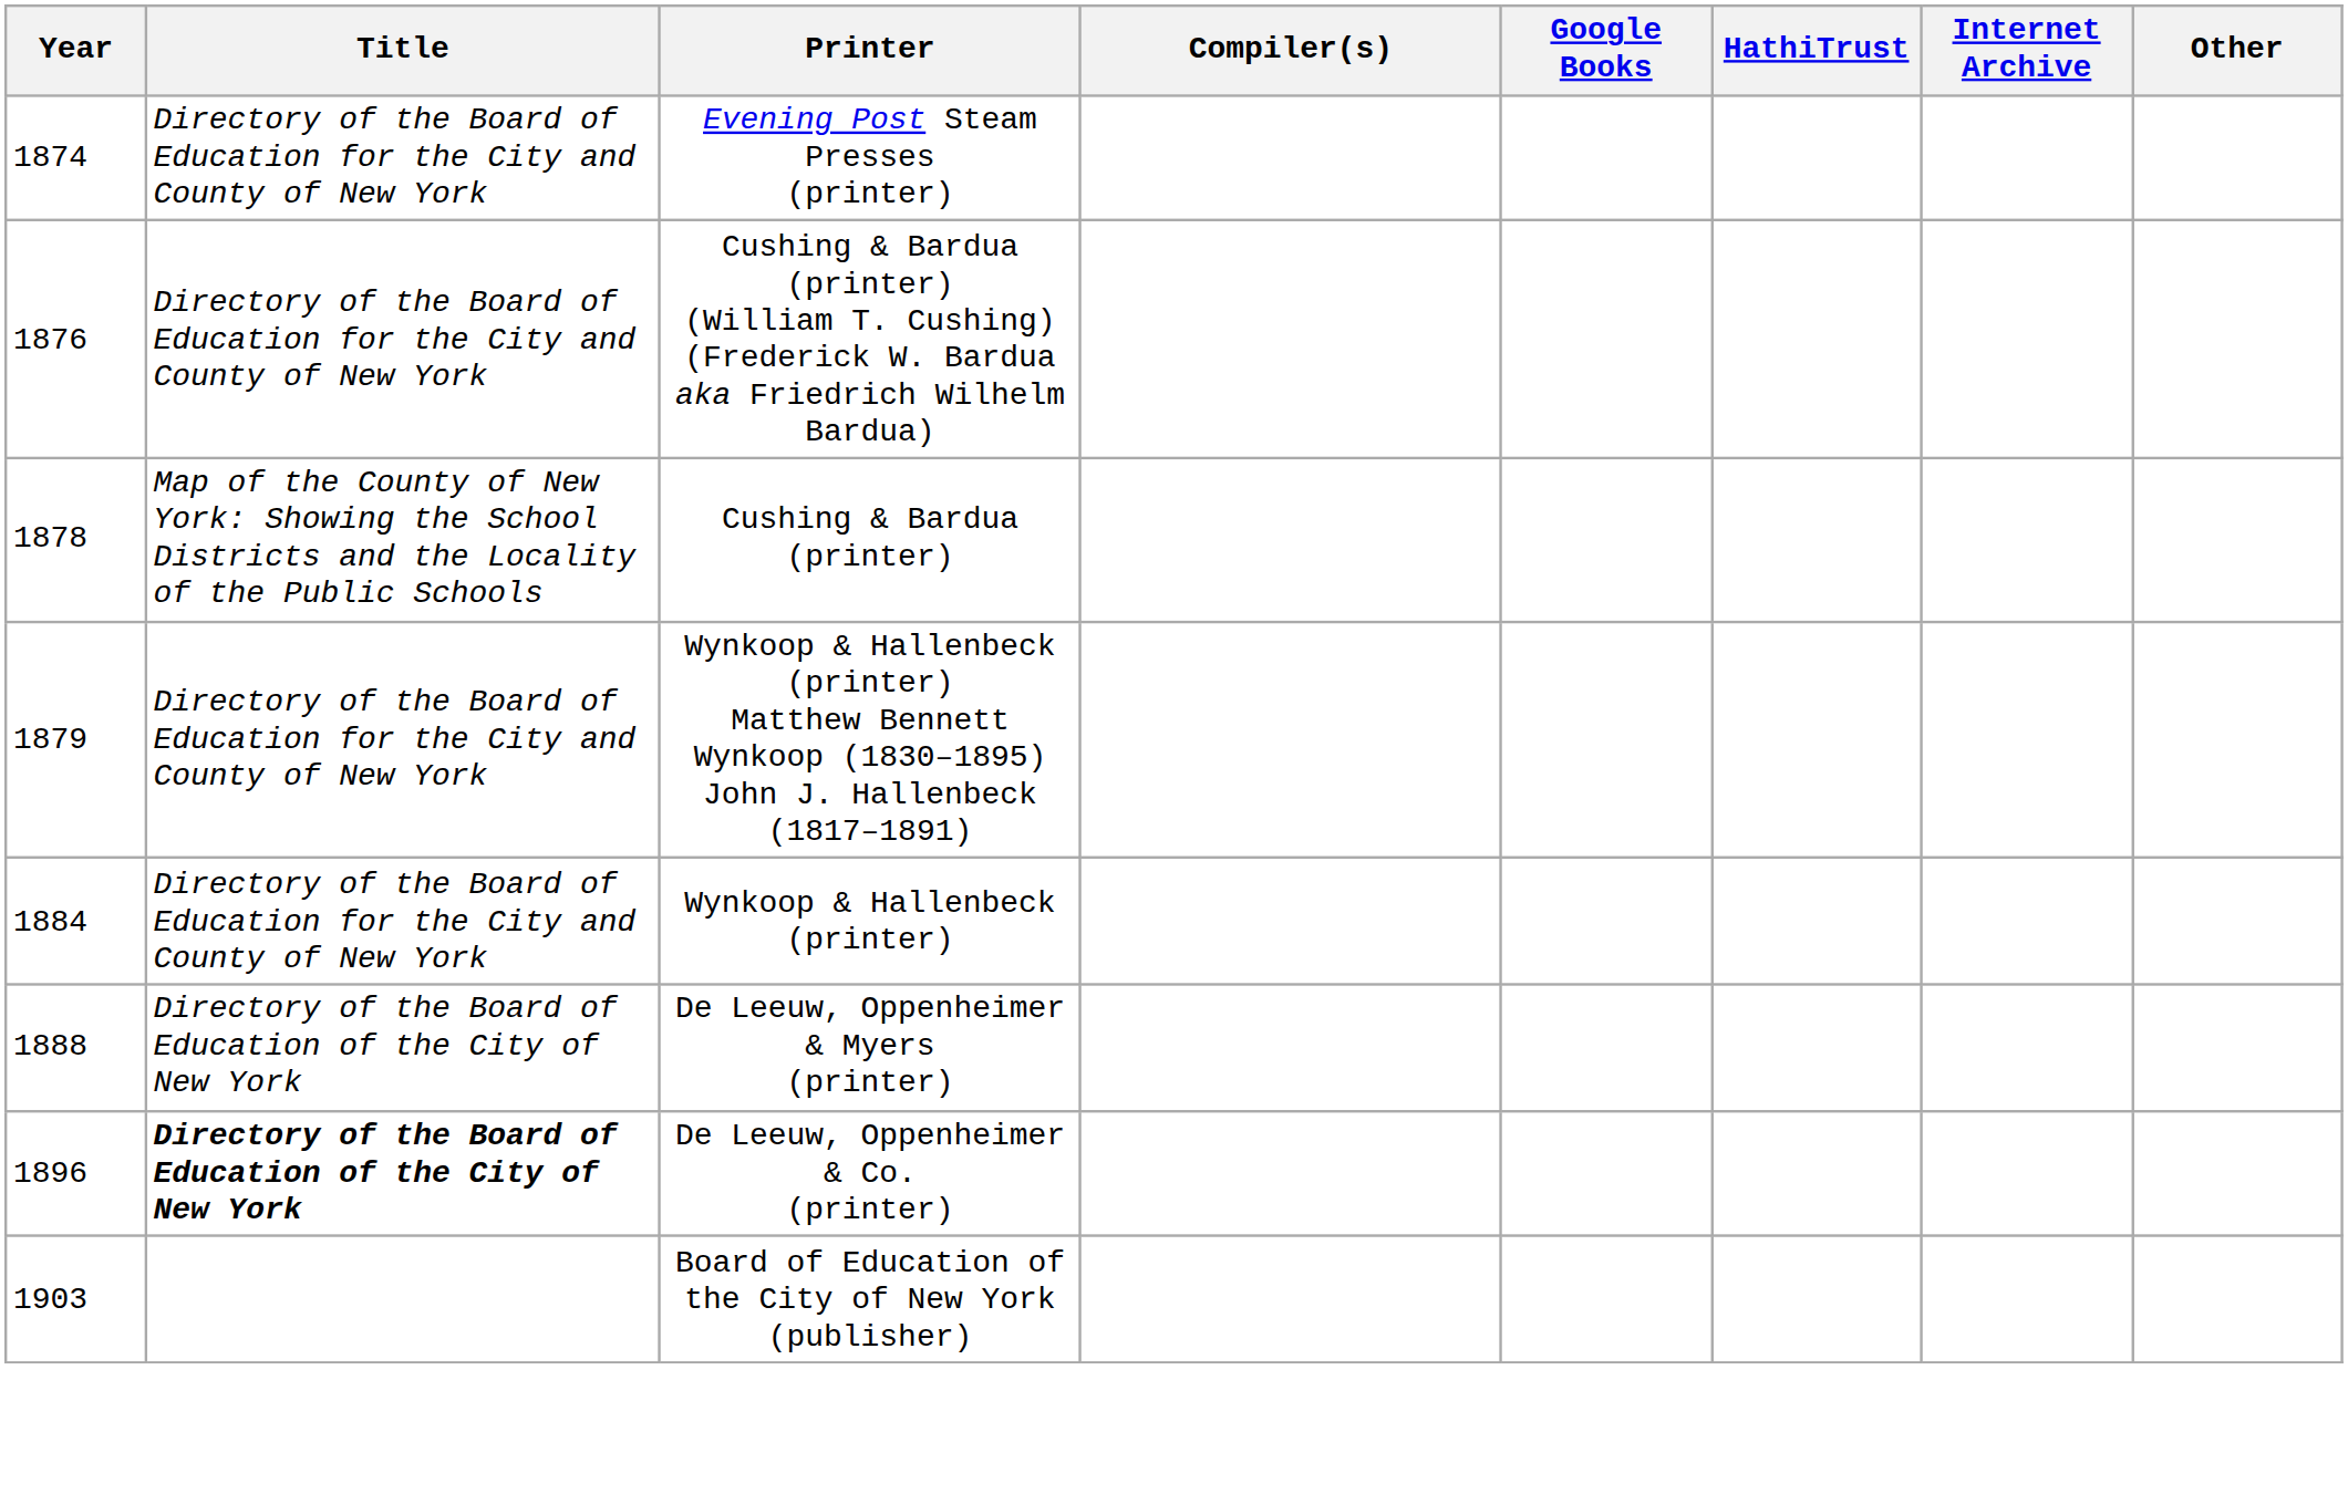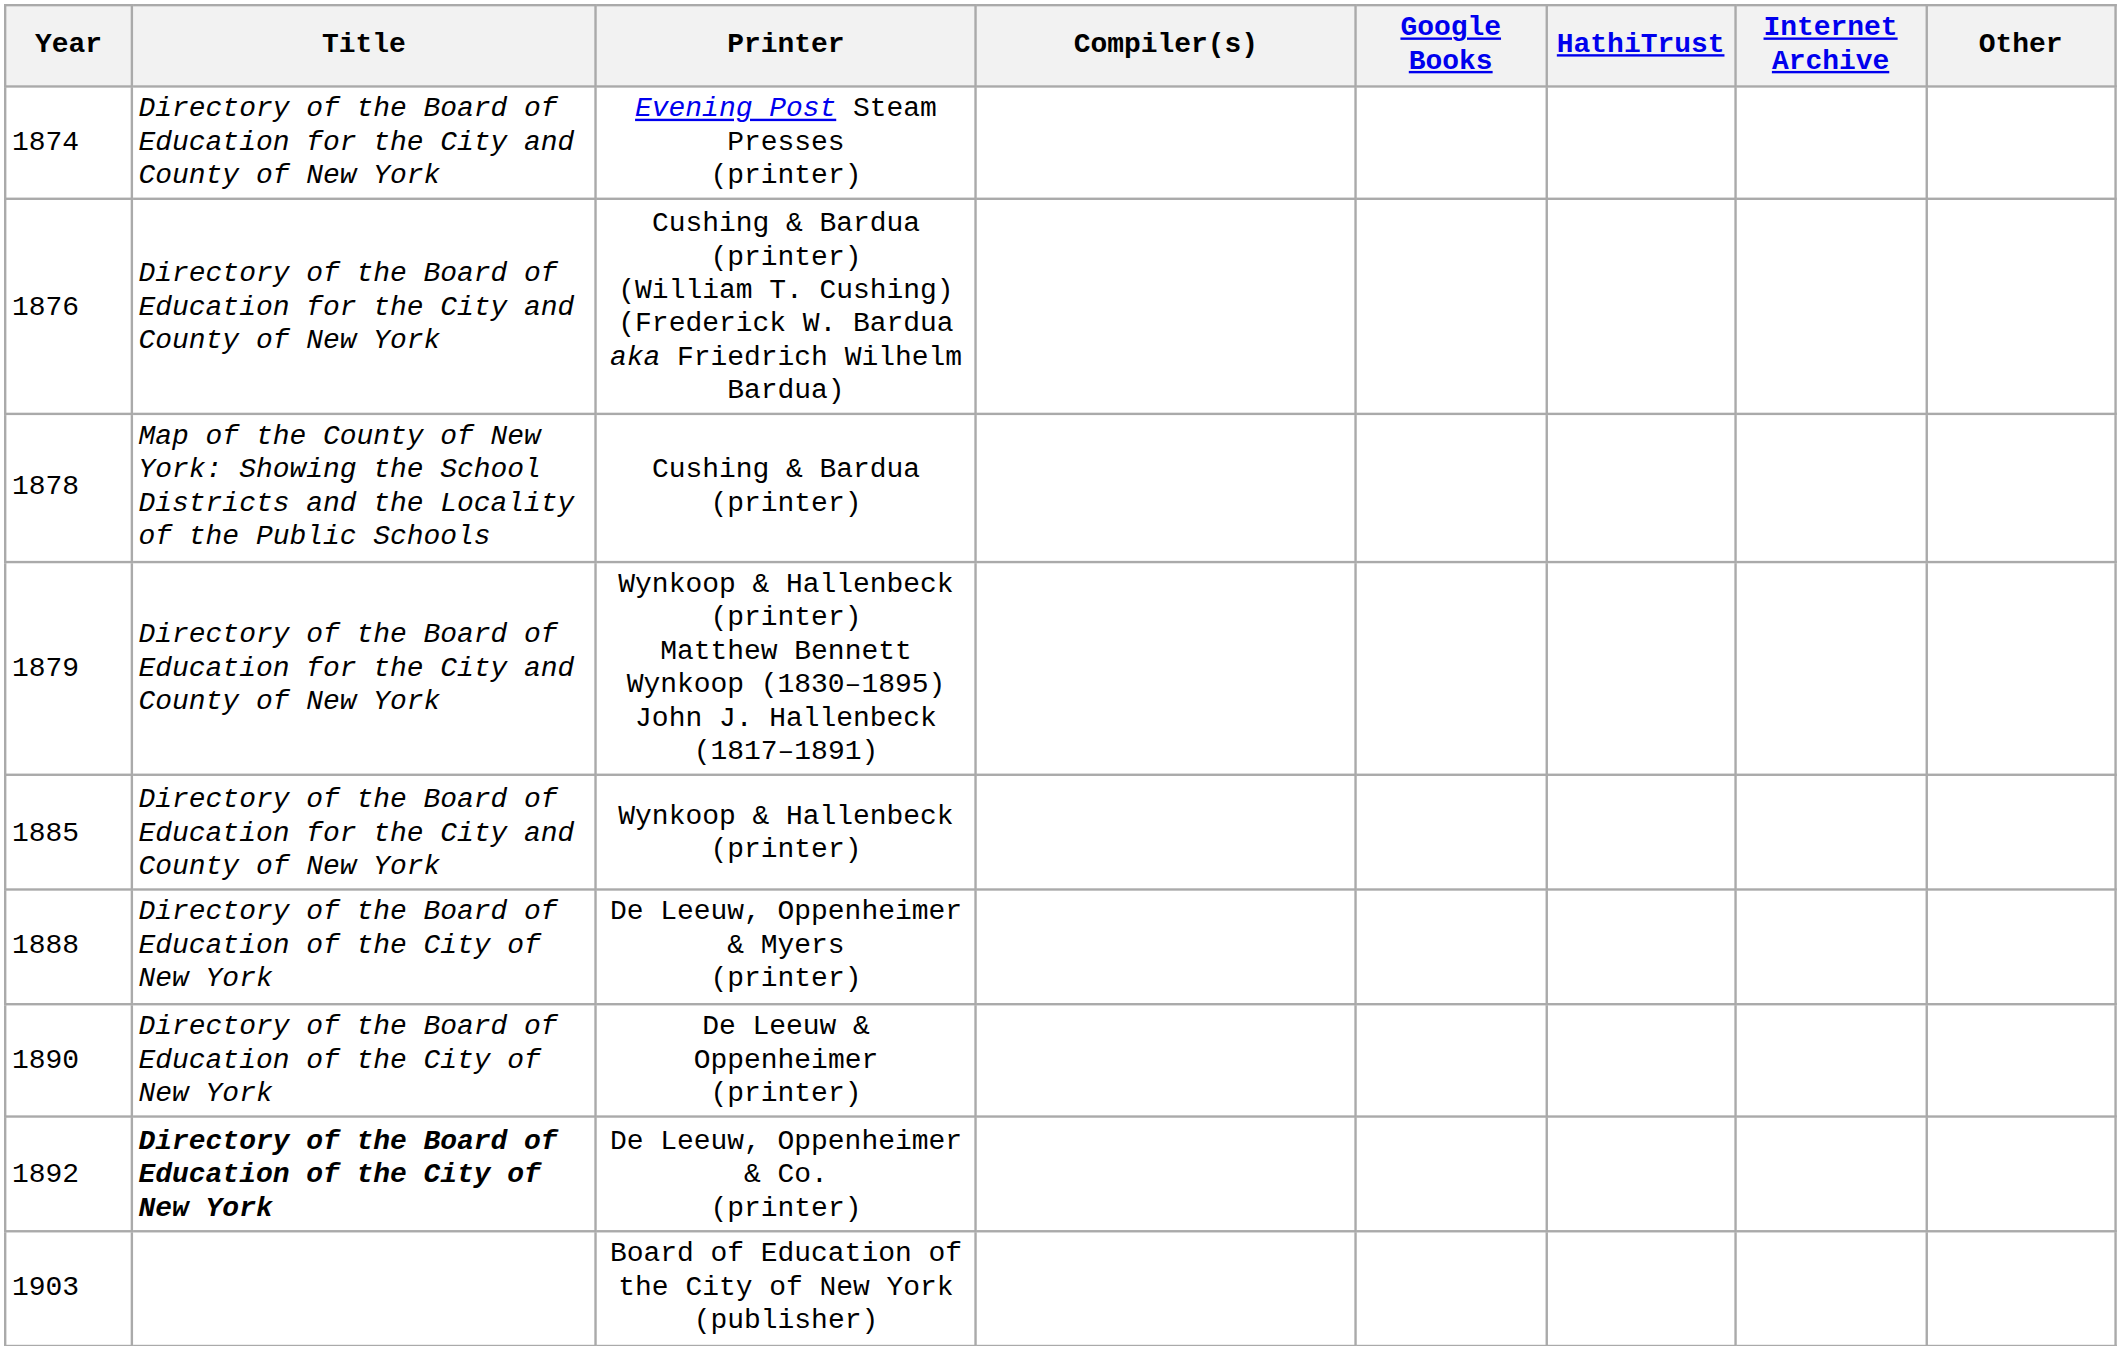Wynkoop & Hallenbeck (printer) | Year: 1884 -> 1885
+ row: 1890 | Directory of the Board of Education of the City of New York | De Leeuw & Oppenheimer (printer)
De Leeuw, Oppenheimer & Co. (printer) | Year: 1896 -> 1892
